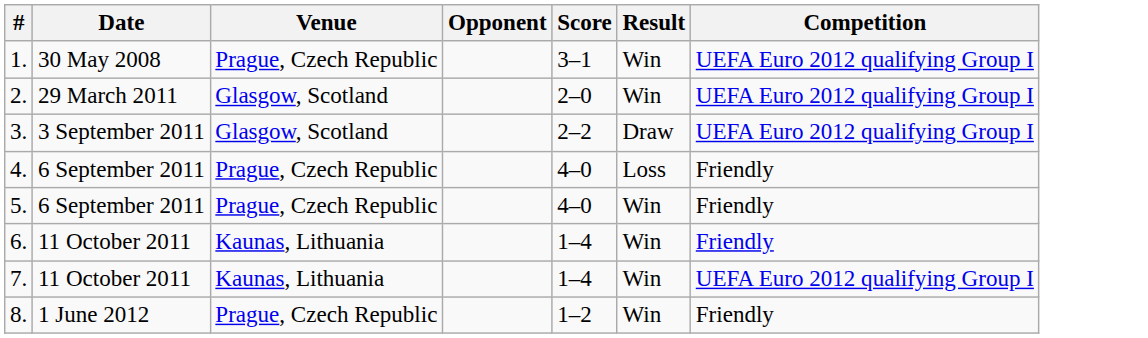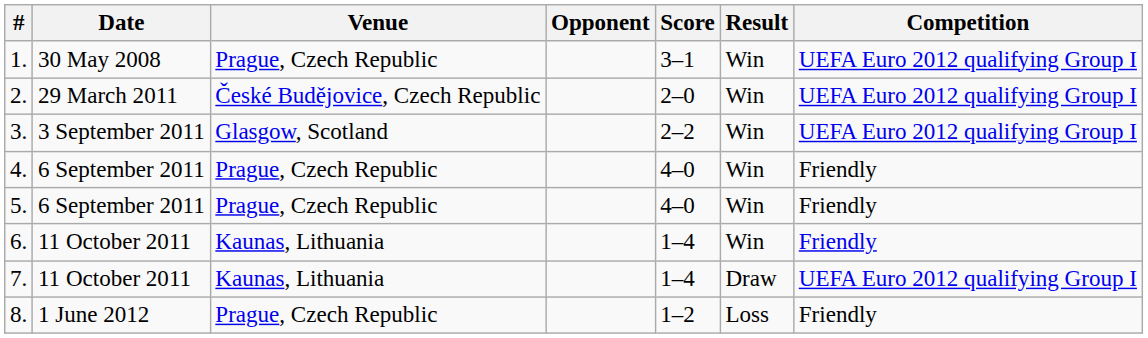2. | Venue: Glasgow, Scotland -> České Budějovice, Czech Republic
3. | Result: Draw -> Win
4. | Result: Loss -> Win
7. | Result: Win -> Draw
8. | Result: Win -> Loss
